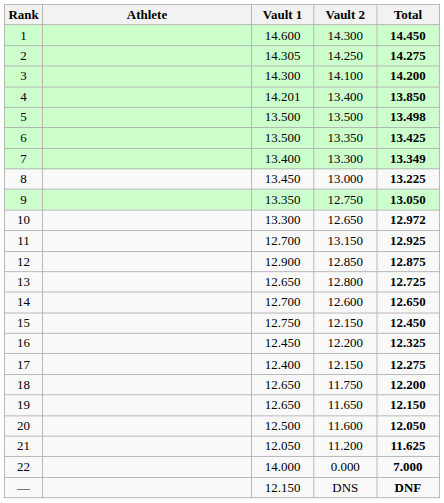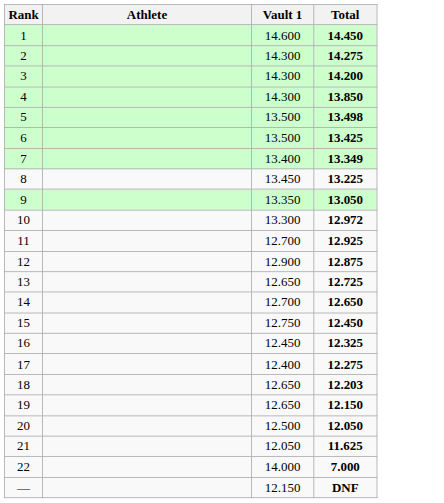- column: Vault 2 | 14.300 | 14.250 | 14.100 | 13.400 | 13.500 | 13.350 | 13.300 | 13.000 | 12.750 | 12.650 | 13.150 | 12.850 | 12.800 | 12.600 | 12.150 | 12.200 | 12.150 | 11.750 | 11.650 | 11.600 | 11.200 | 0.000 | DNS
2 | Vault 1: 14.305 -> 14.300
4 | Vault 1: 14.201 -> 14.300
18 | Total: 12.200 -> 12.203
